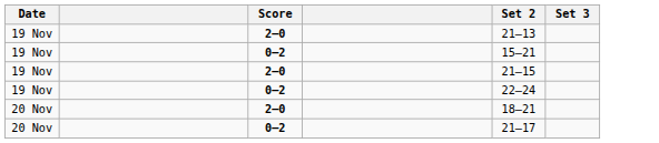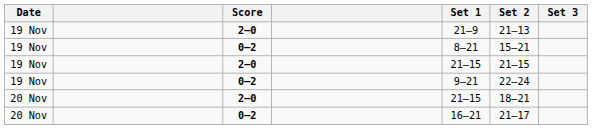+ column: Set 1 | 21–9 | 8–21 | 21–15 | 9–21 | 21–15 | 16–21
